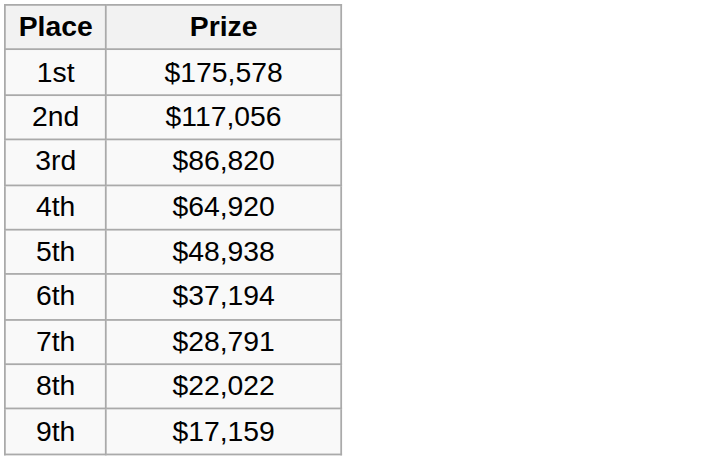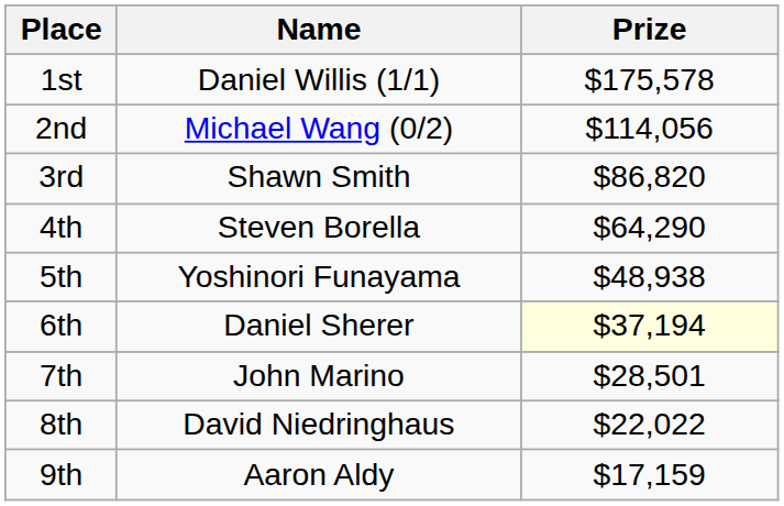+ column: Name | Daniel Willis (1/1) | Michael Wang (0/2) | Shawn Smith | Steven Borella | Yoshinori Funayama | Daniel Sherer | John Marino | David Niedringhaus | Aaron Aldy
2nd | Prize: $117,056 -> $114,056
4th | Prize: $64,920 -> $64,290
6th | Prize: no background -> lightyellow background
7th | Prize: $28,791 -> $28,501
